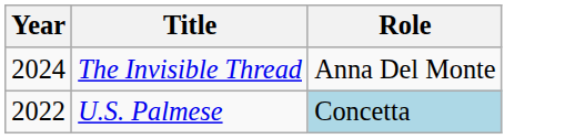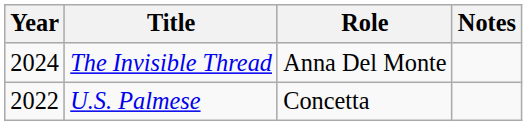+ column: Notes
U.S. Palmese | Role: lightblue background -> no background
